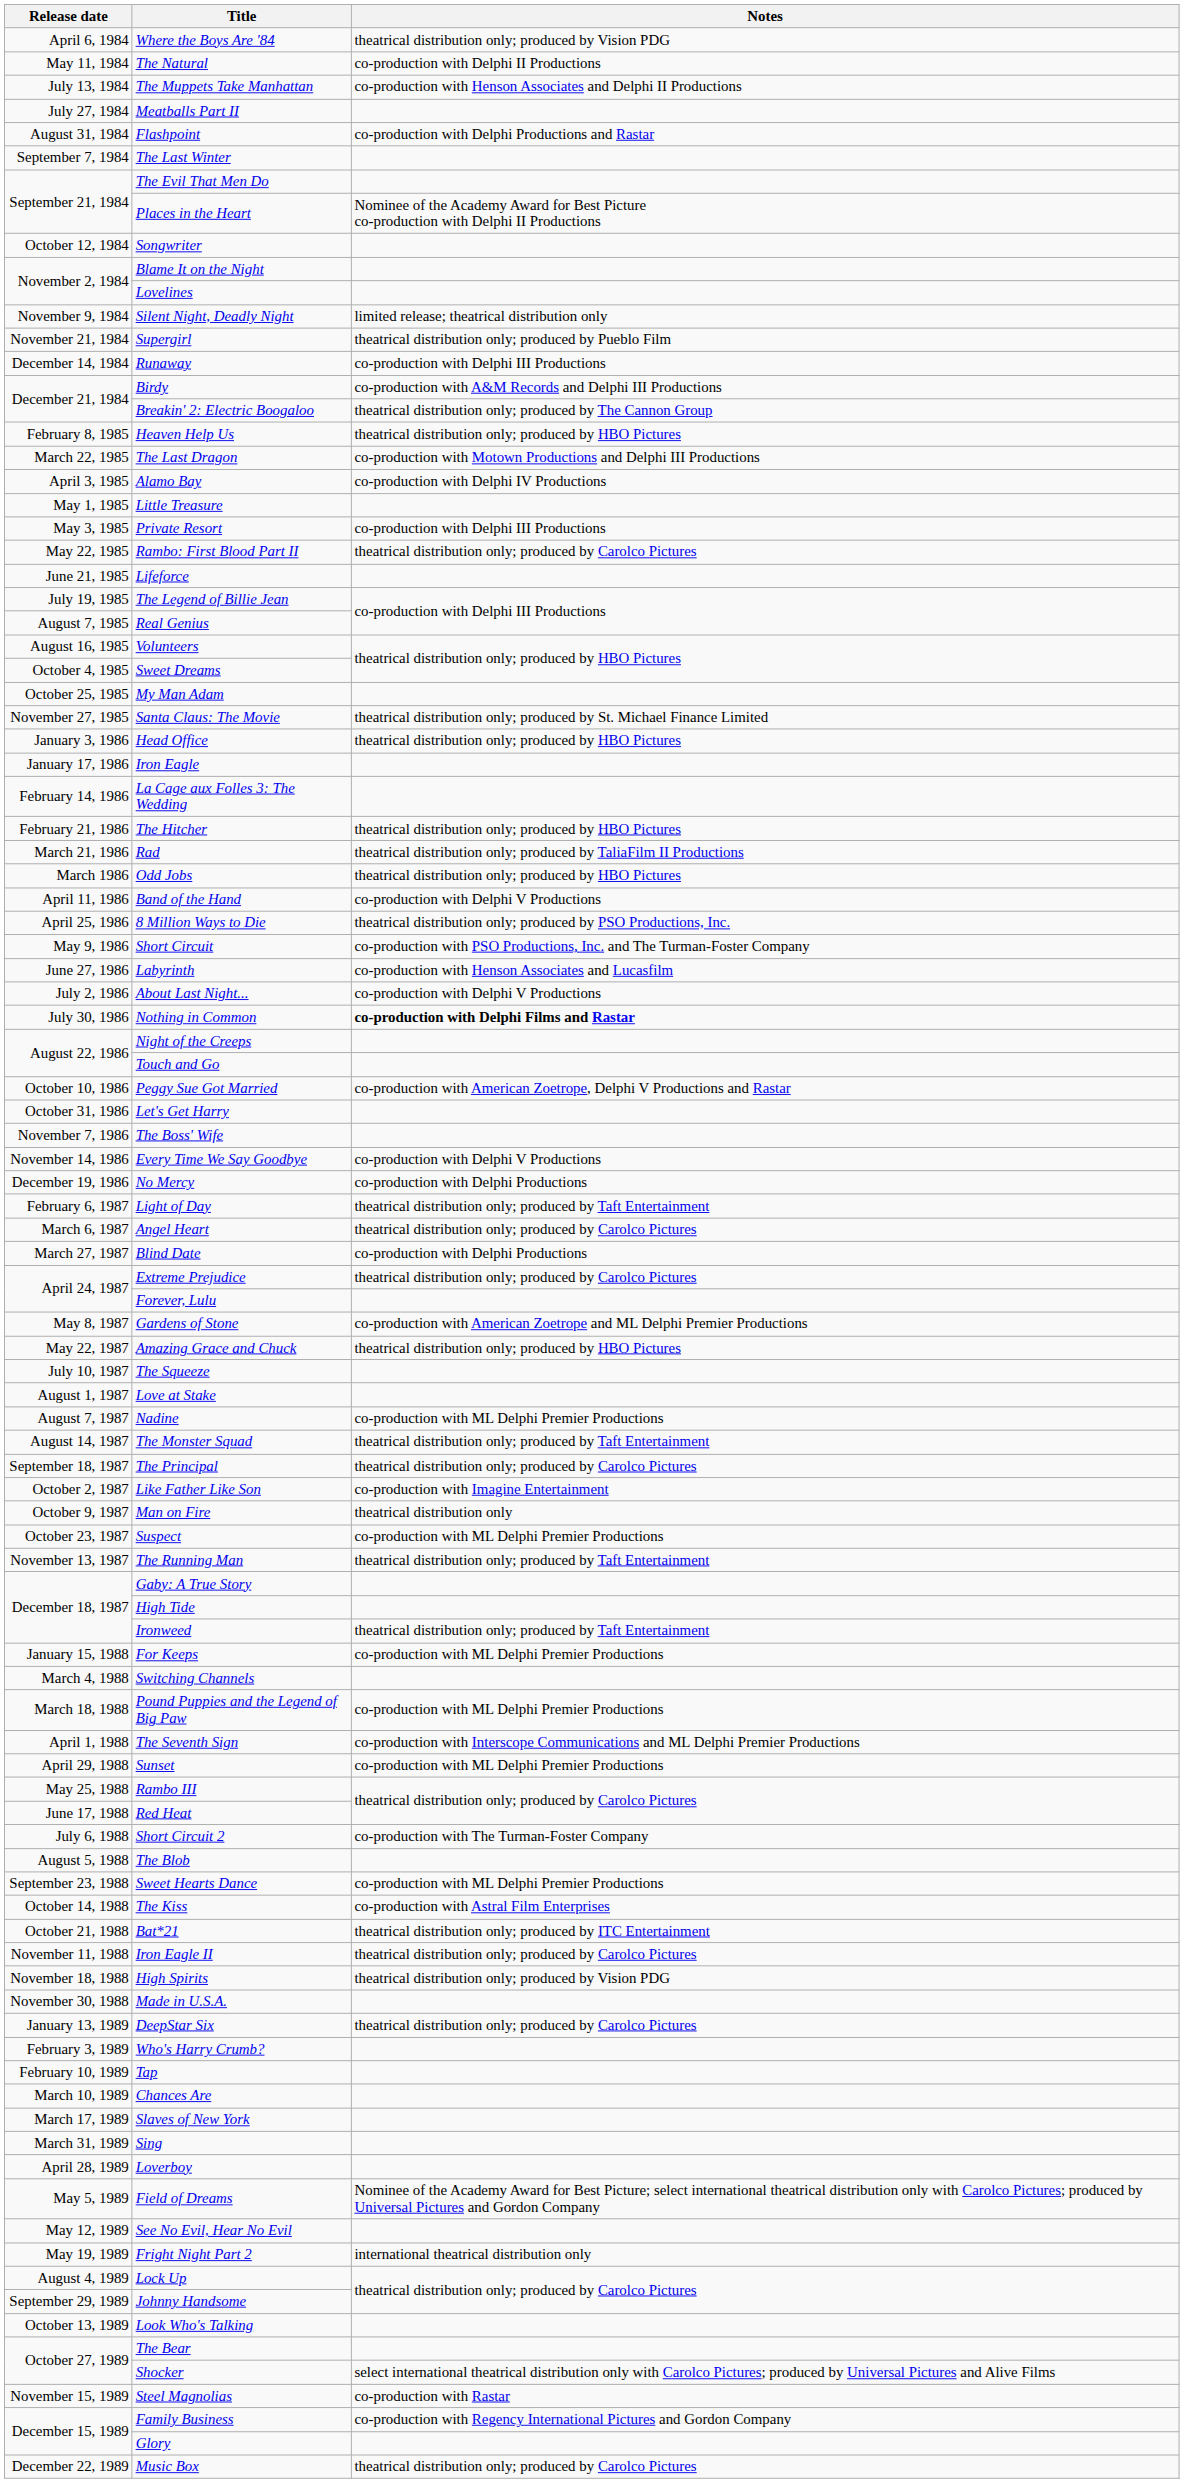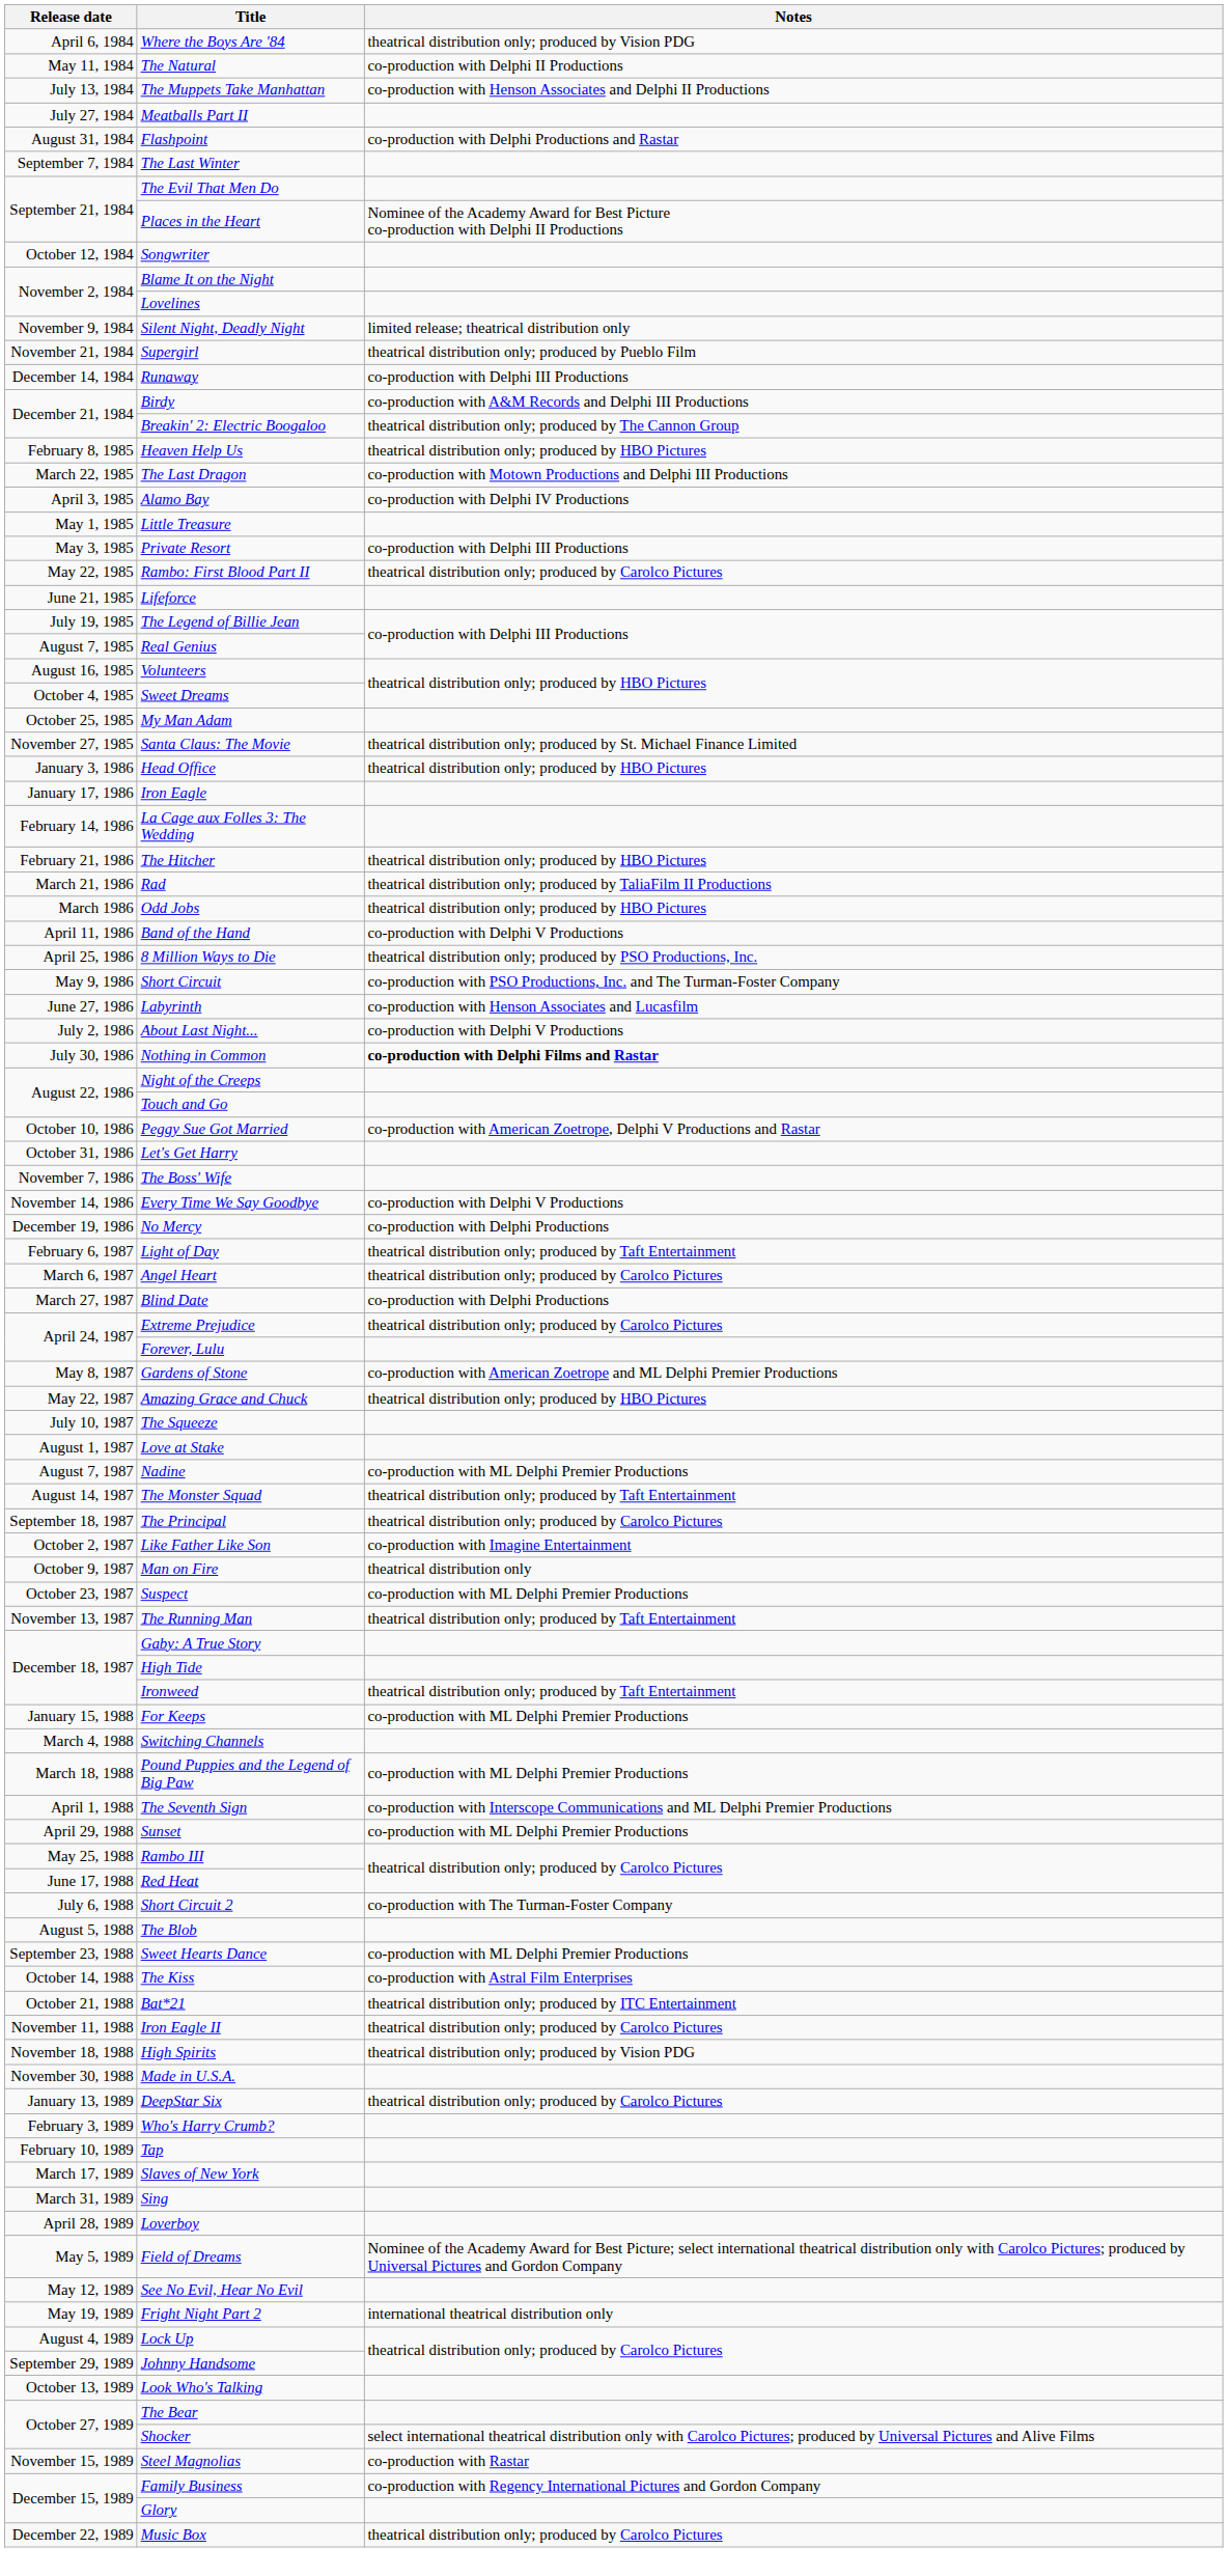- row: March 10, 1989 | Chances Are
